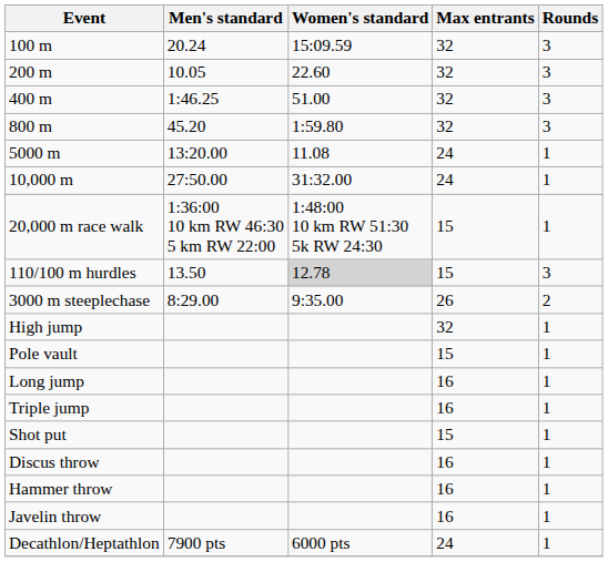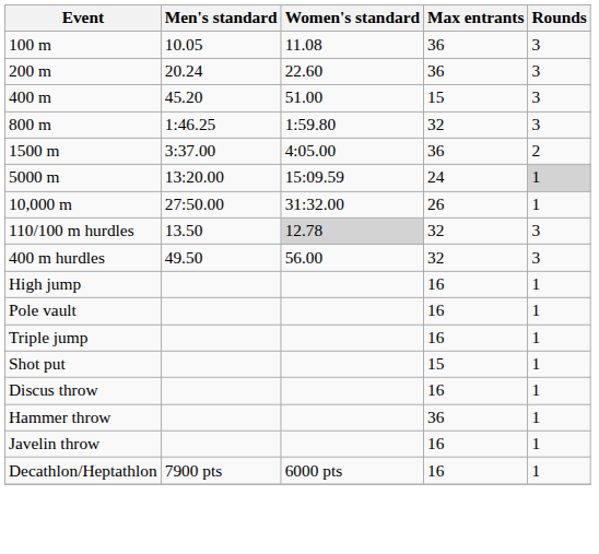100 m | Men's standard: 20.24 -> 10.05
100 m | Women's standard: 15:09.59 -> 11.08
100 m | Max entrants: 32 -> 36
200 m | Men's standard: 10.05 -> 20.24
200 m | Max entrants: 32 -> 36
400 m | Men's standard: 1:46.25 -> 45.20
400 m | Max entrants: 32 -> 15
800 m | Men's standard: 45.20 -> 1:46.25
+ row: 1500 m | 3:37.00 | 4:05.00 | 36 | 2
5000 m | Women's standard: 11.08 -> 15:09.59
5000 m | Rounds: no background -> lightgrey background
10,000 m | Max entrants: 24 -> 26
- row: 20,000 m race walk | 1:36:00 10 km RW 46:30 5 km RW 22:00 | 1:48:00 10 km RW 51:30 5k RW 24:30 | 15 | 1
110/100 m hurdles | Max entrants: 15 -> 32
+ row: 400 m hurdles | 49.50 | 56.00 | 32 | 3
- row: 3000 m steeplechase | 8:29.00 | 9:35.00 | 26 | 2
High jump | Max entrants: 32 -> 16
Pole vault | Max entrants: 15 -> 16
- row: Long jump | 16 | 1
Hammer throw | Max entrants: 16 -> 36
Decathlon/Heptathlon | Max entrants: 24 -> 16
